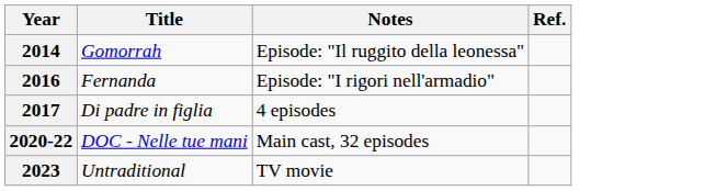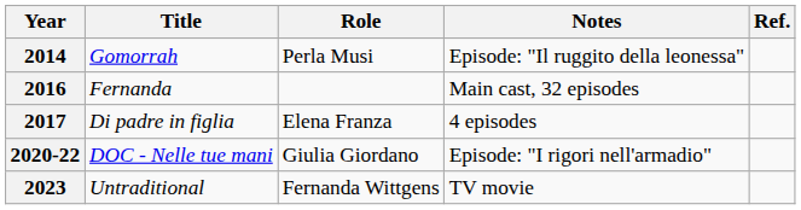+ column: Role | Perla Musi | Elena Franza | Giulia Giordano | Fernanda Wittgens
2016 | Notes: Episode: "I rigori nell'armadio" -> Main cast, 32 episodes
2020-22 | Notes: Main cast, 32 episodes -> Episode: "I rigori nell'armadio"
